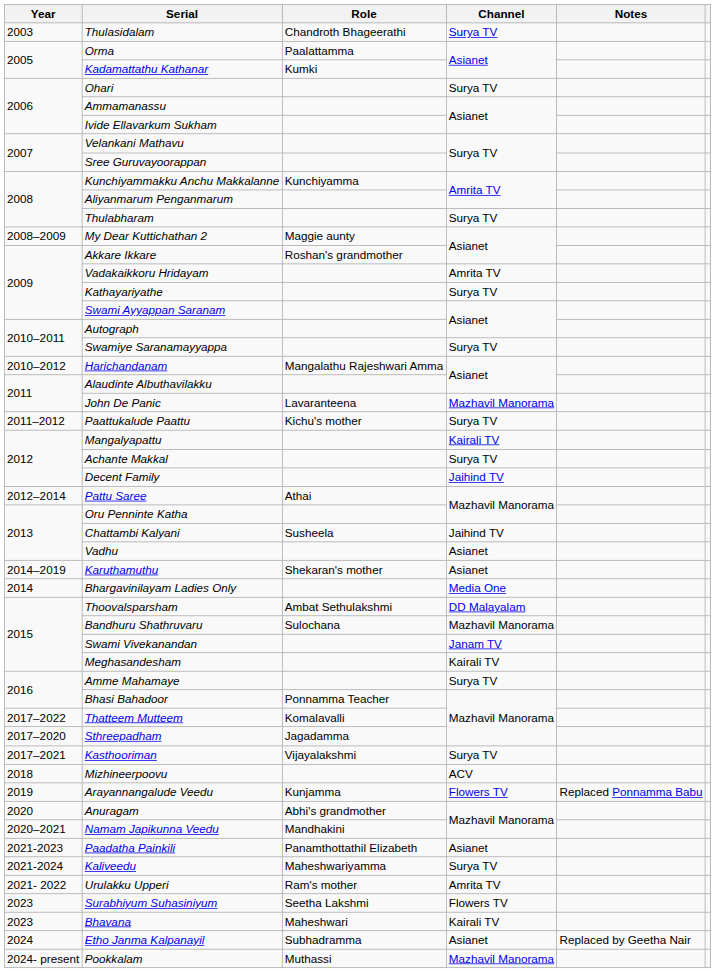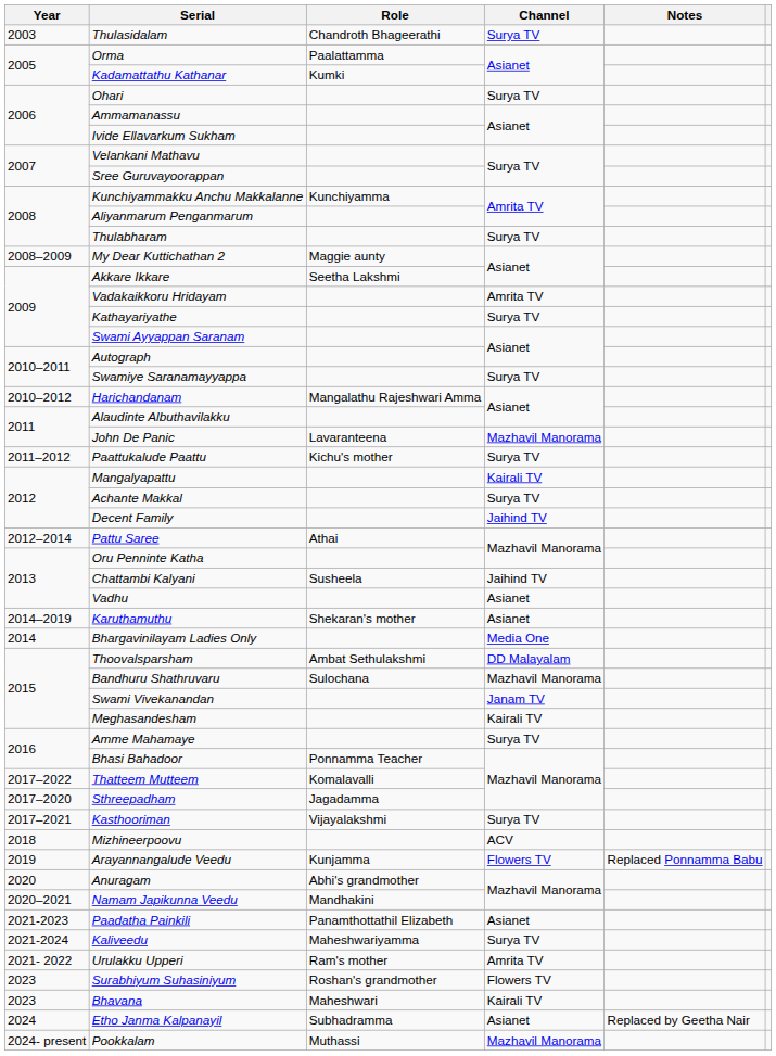Akkare Ikkare | Role: Roshan's grandmother -> Seetha Lakshmi
Surabhiyum Suhasiniyum | Role: Seetha Lakshmi -> Roshan's grandmother
